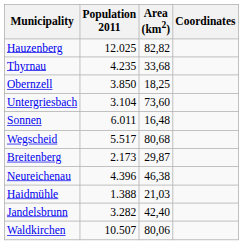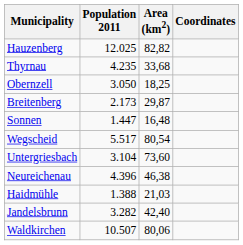Obernzell | Population 2011: 3.850 -> 3.050
rows swapped: Untergriesbach <-> Breitenberg
Sonnen | Population 2011: 6.011 -> 1.447
Wegscheid | Area (km2): 80,68 -> 80,54
